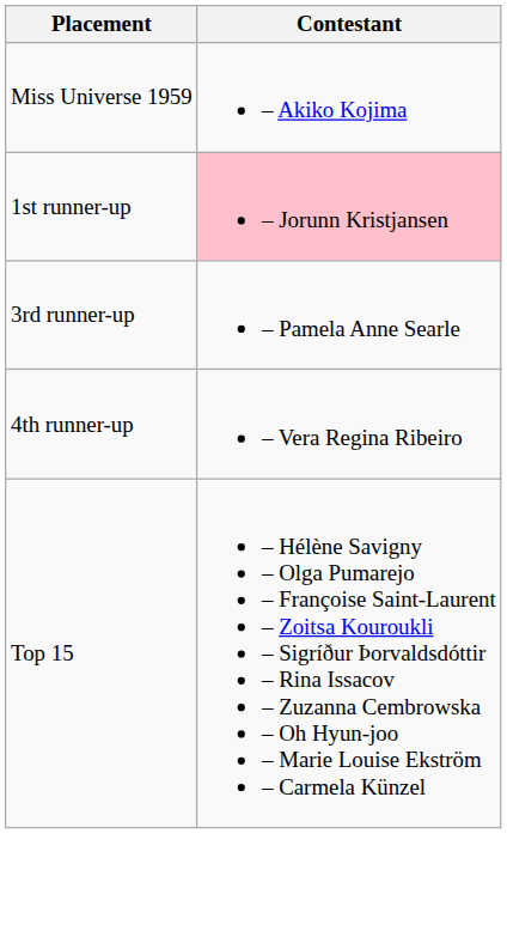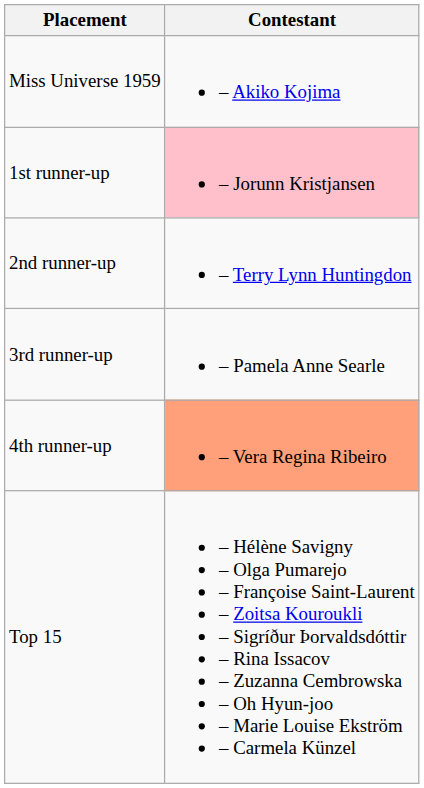+ row: 2nd runner-up | – Terry Lynn Huntingdon
4th runner-up | Contestant: no background -> lightsalmon background
